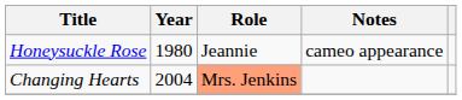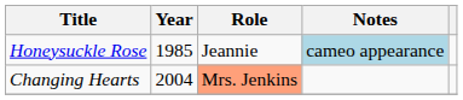Honeysuckle Rose | Year: 1980 -> 1985
Honeysuckle Rose | Notes: no background -> lightblue background
